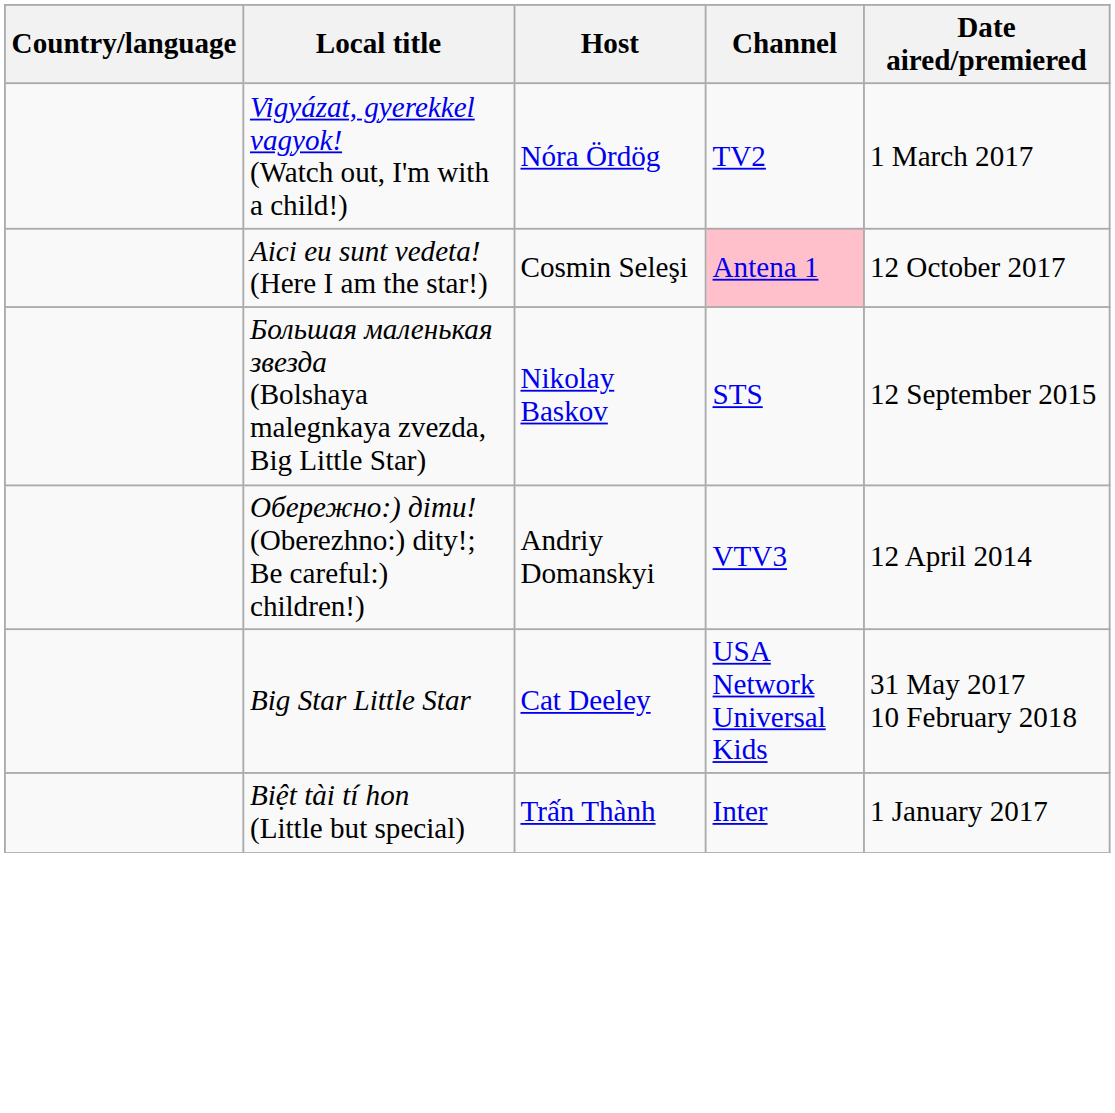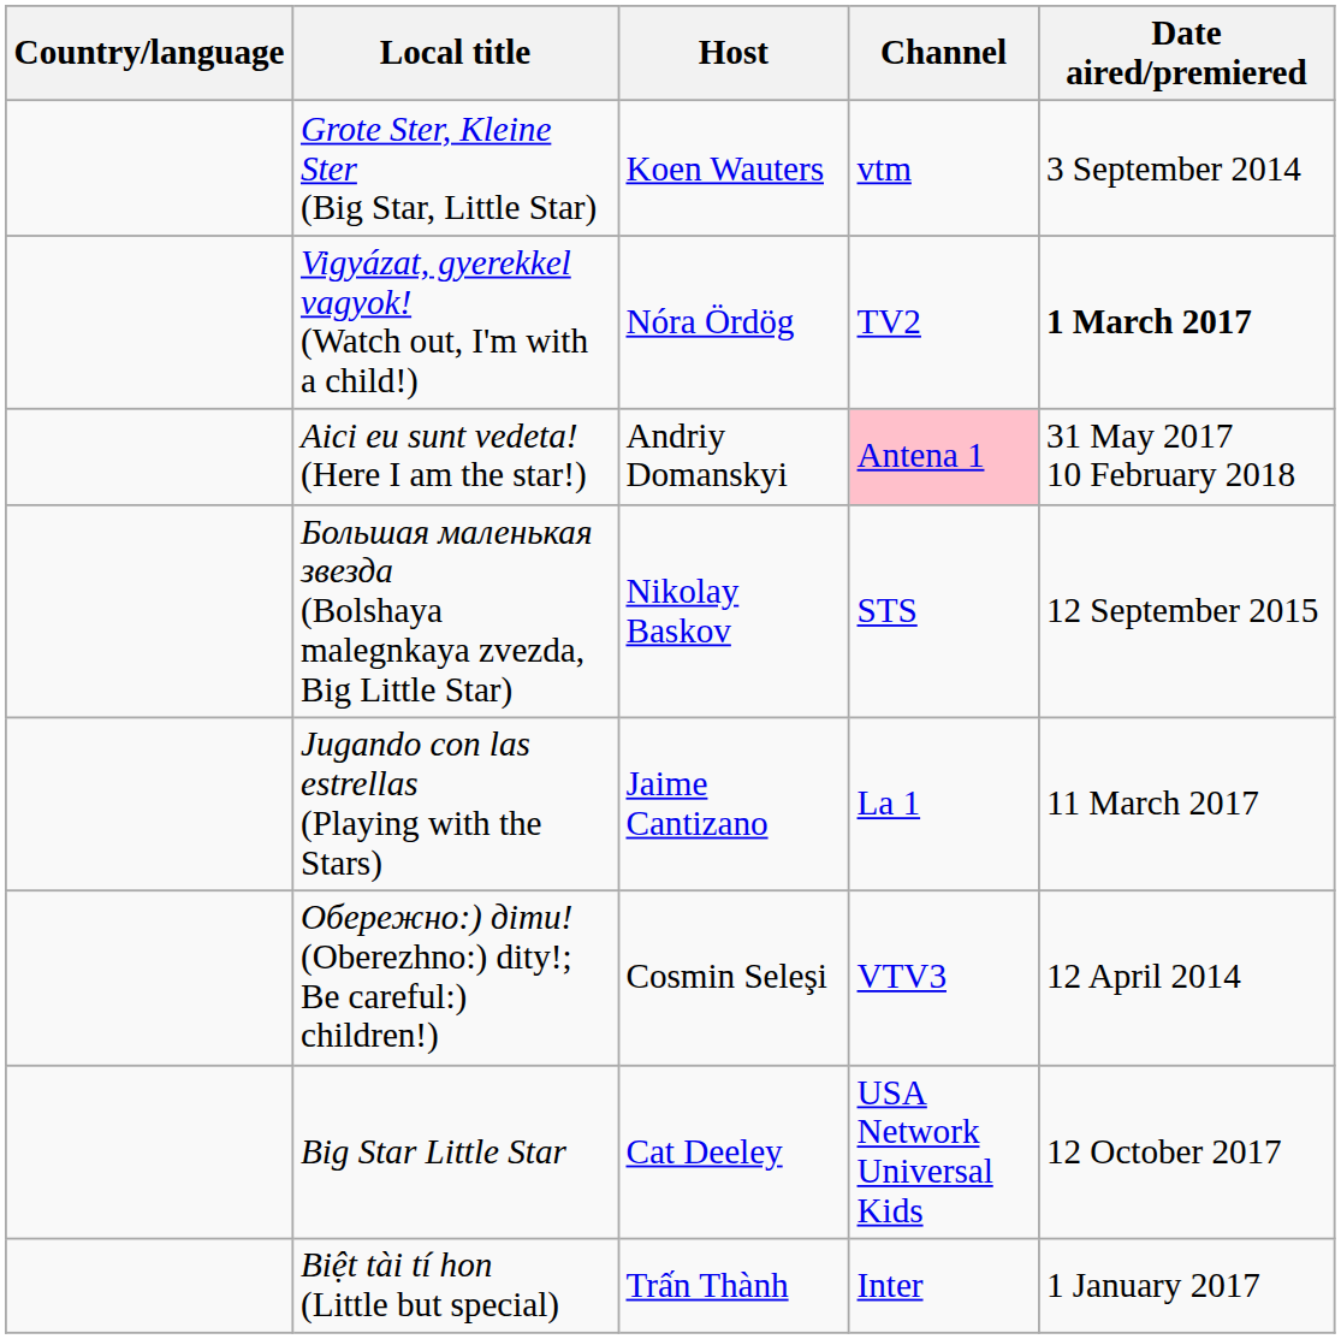+ row: Grote Ster, Kleine Ster (Big Star, Little Star) | Koen Wauters | vtm | 3 September 2014
Vigyázat, gyerekkel vagyok! (Watch out, I'm with a child!) | Date aired/premiered: normal -> bold
Aici eu sunt vedeta! (Here I am the star!) | Host: Cosmin Seleşi -> Andriy Domanskyi
Aici eu sunt vedeta! (Here I am the star!) | Date aired/premiered: 12 October 2017 -> 31 May 2017 10 February 2018
+ row: Jugando con las estrellas (Playing with the Stars) | Jaime Cantizano | La 1 | 11 March 2017
Обережно:) діти! (Oberezhno:) dity!; Be careful:) children!) | Host: Andriy Domanskyi -> Cosmin Seleşi
Big Star Little Star | Date aired/premiered: 31 May 2017 10 February 2018 -> 12 October 2017
